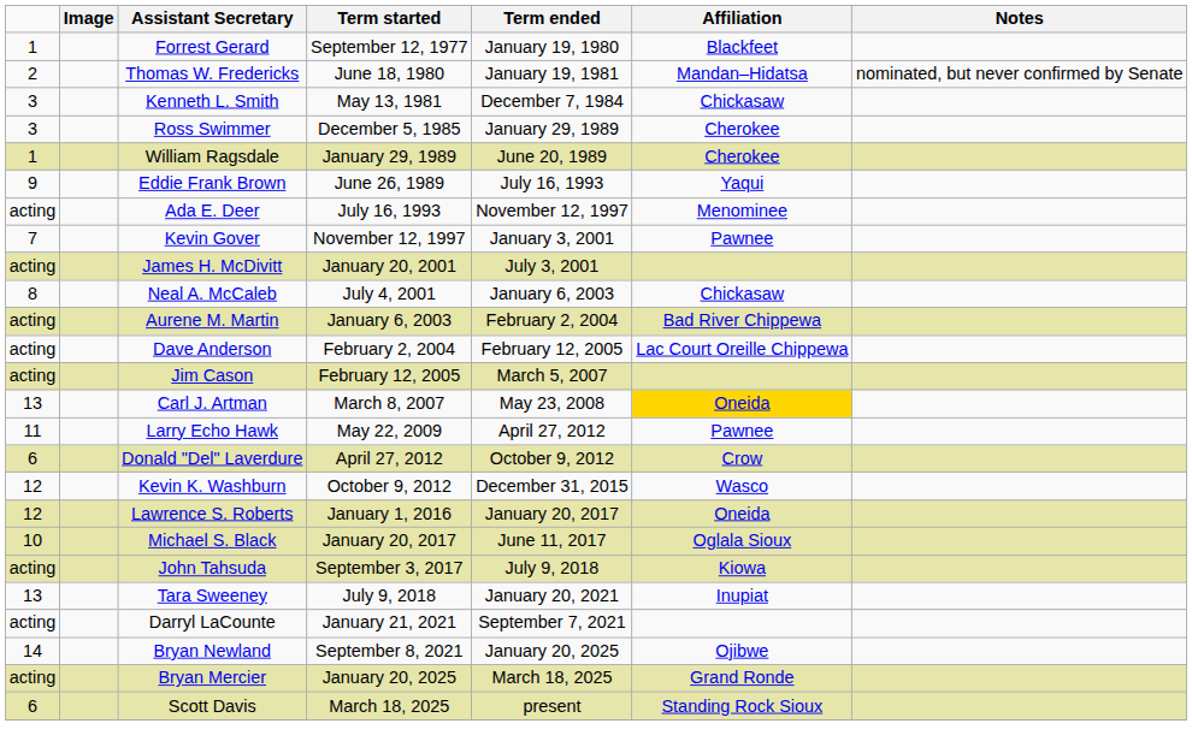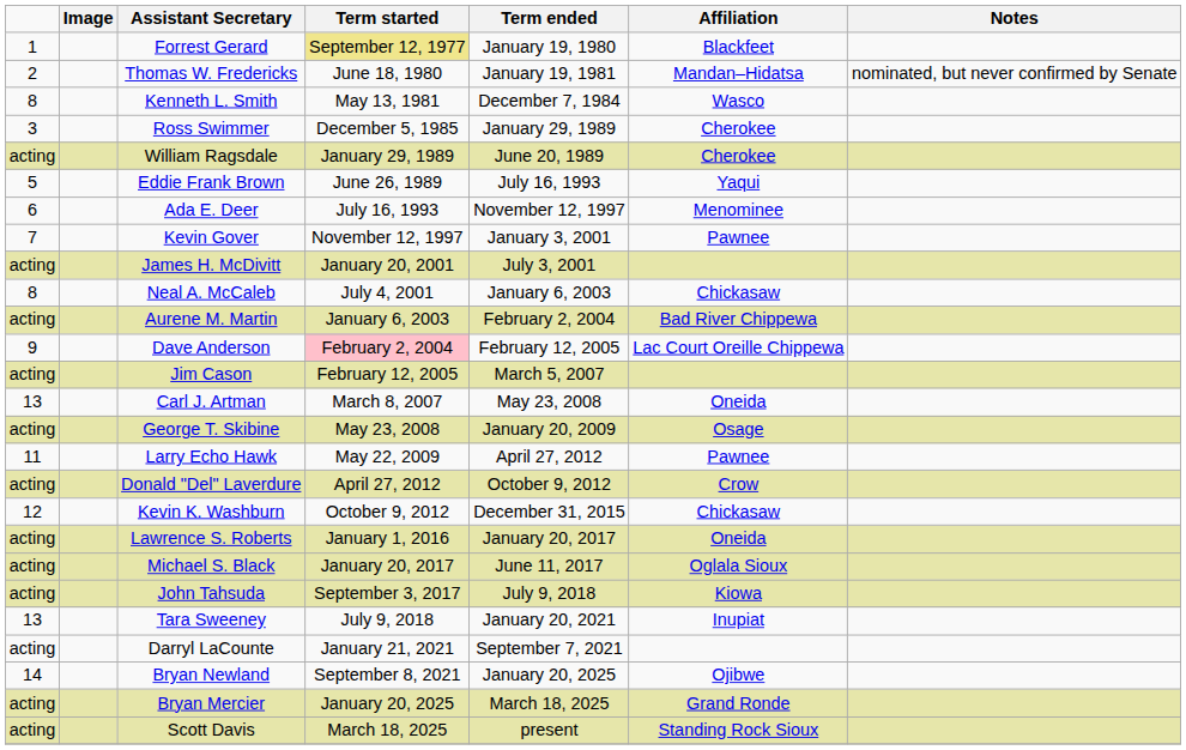Forrest Gerard | Term started: no background -> khaki background
Kenneth L. Smith | column 1: 3 -> 8
Kenneth L. Smith | Affiliation: Chickasaw -> Wasco
William Ragsdale | column 1: 1 -> acting
Eddie Frank Brown | column 1: 9 -> 5
Ada E. Deer | column 1: acting -> 6
Dave Anderson | column 1: acting -> 9
Dave Anderson | Term started: no background -> pink background
Carl J. Artman | Affiliation: gold background -> no background
+ row: acting | George T. Skibine | May 23, 2008 | January 20, 2009 | Osage
Donald "Del" Laverdure | column 1: 6 -> acting
Kevin K. Washburn | Affiliation: Wasco -> Chickasaw
Lawrence S. Roberts | column 1: 12 -> acting
Michael S. Black | column 1: 10 -> acting
Scott Davis | column 1: 6 -> acting
